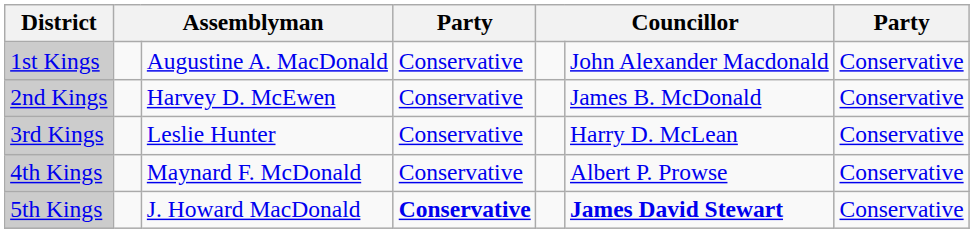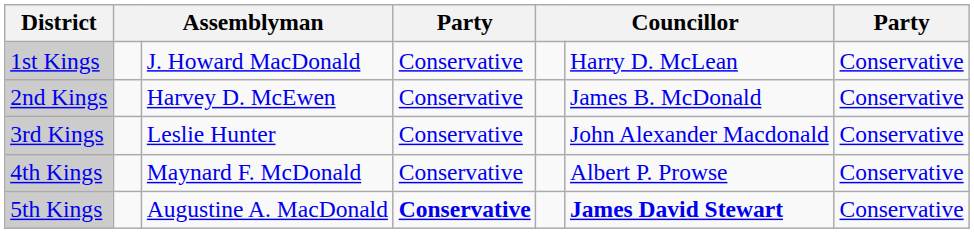1st Kings | column 3: Augustine A. MacDonald -> J. Howard MacDonald
1st Kings | column 6: John Alexander Macdonald -> Harry D. McLean
3rd Kings | column 6: Harry D. McLean -> John Alexander Macdonald
5th Kings | column 3: J. Howard MacDonald -> Augustine A. MacDonald
